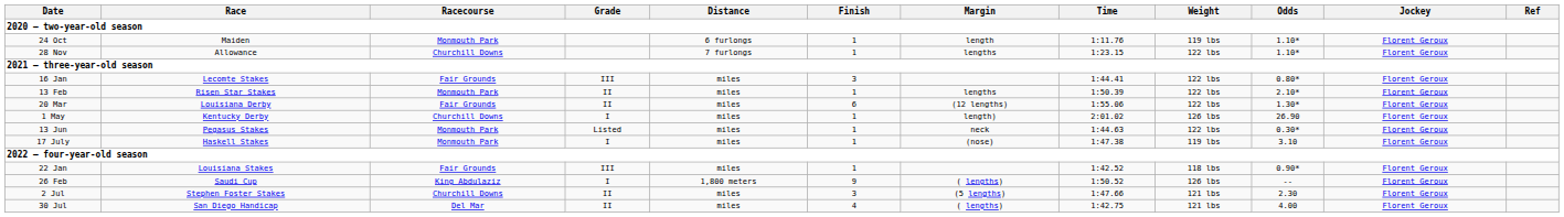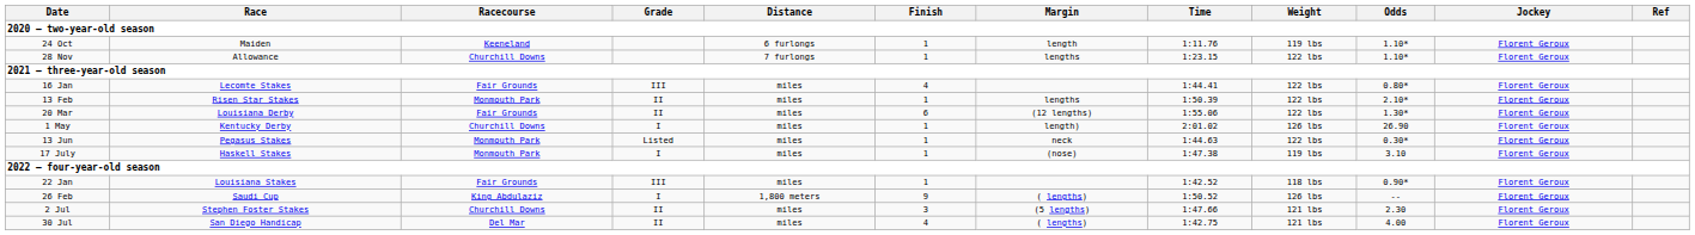24 Oct | Racecourse: Monmouth Park -> Keeneland
16 Jan | Finish: 3 -> 4
